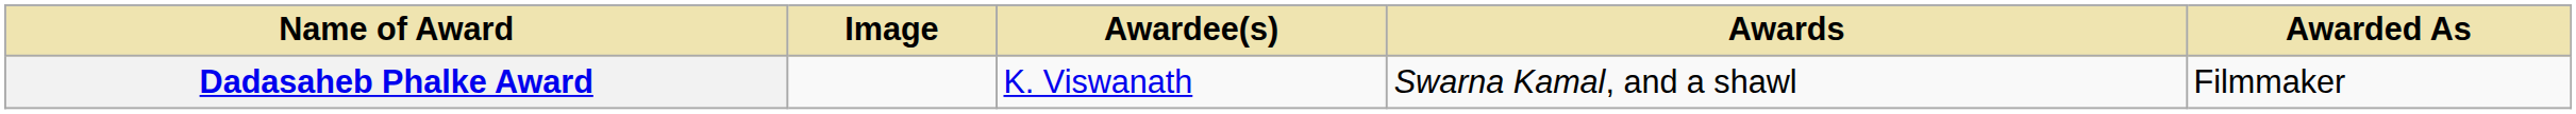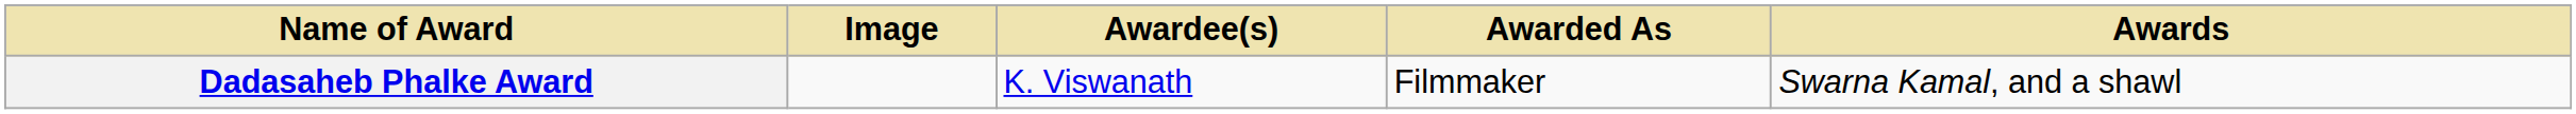columns swapped: Awarded As <-> Awards
